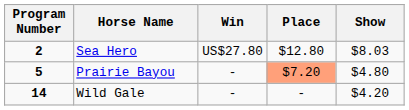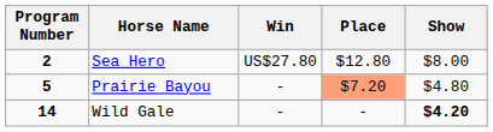Sea Hero | Show: $8.03 -> $8.00
Wild Gale | Show: normal -> bold
